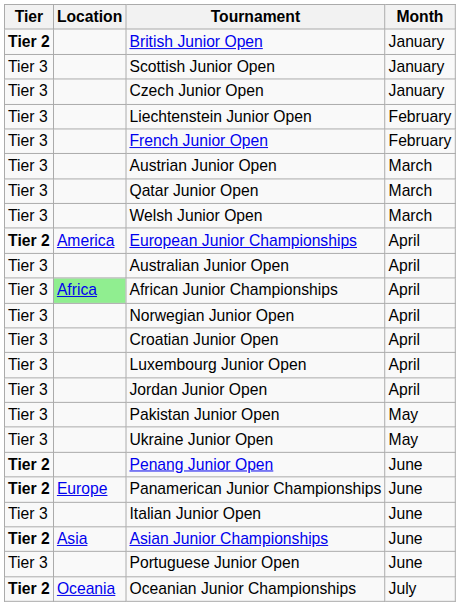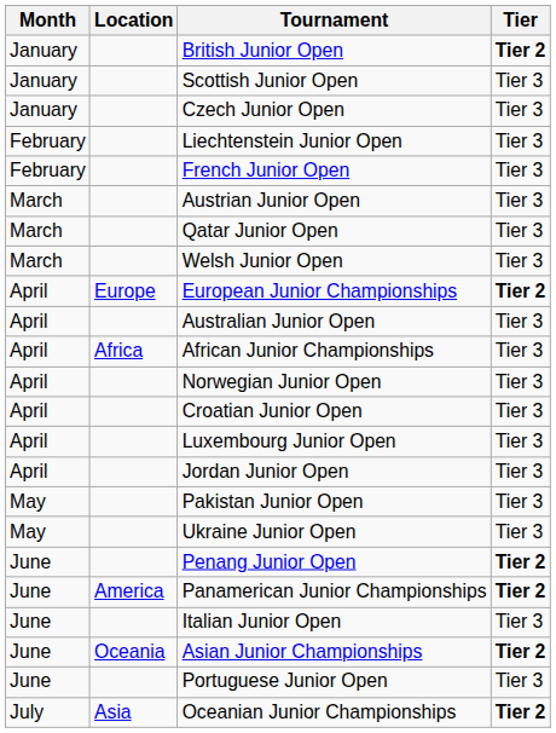columns swapped: Month <-> Tier
European Junior Championships | Location: America -> Europe
African Junior Championships | Location: lightgreen background -> no background
Panamerican Junior Championships | Location: Europe -> America
Asian Junior Championships | Location: Asia -> Oceania
Oceanian Junior Championships | Location: Oceania -> Asia
